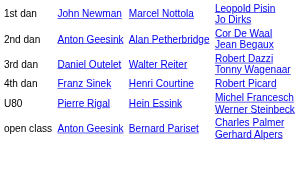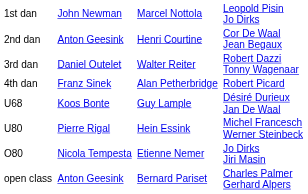2nd dan | column 3: Alan Petherbridge -> Henri Courtine
4th dan | column 3: Henri Courtine -> Alan Petherbridge
+ row: U68 | Koos Bonte | Guy Lample | Désiré Durieux Jan De Waal
+ row: O80 | Nicola Tempesta | Etienne Nemer | Jo Dirks Jiri Masin
